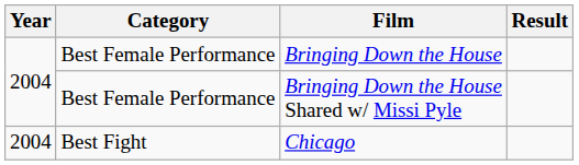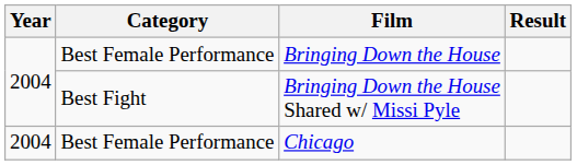Bringing Down the House Shared w/ Missi Pyle | Category: Best Female Performance -> Best Fight
Chicago | Category: Best Fight -> Best Female Performance
